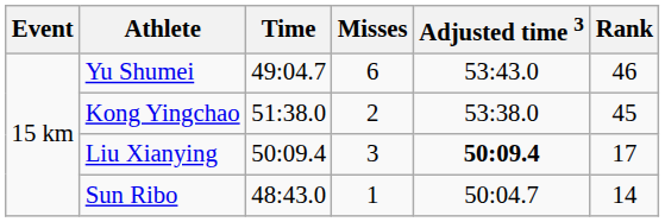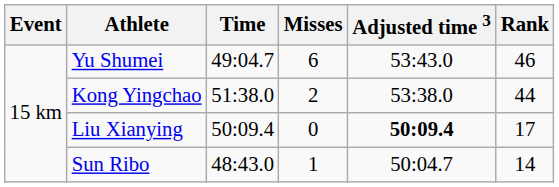Kong Yingchao | Rank: 45 -> 44
Liu Xianying | Misses: 3 -> 0
